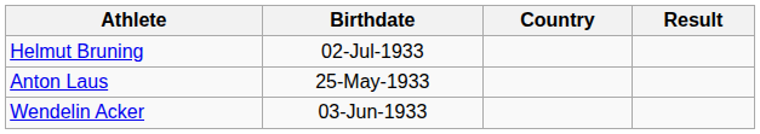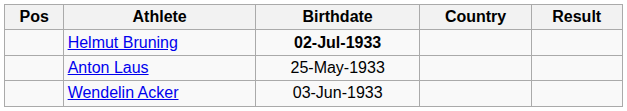+ column: Pos
Helmut Bruning | Birthdate: normal -> bold
